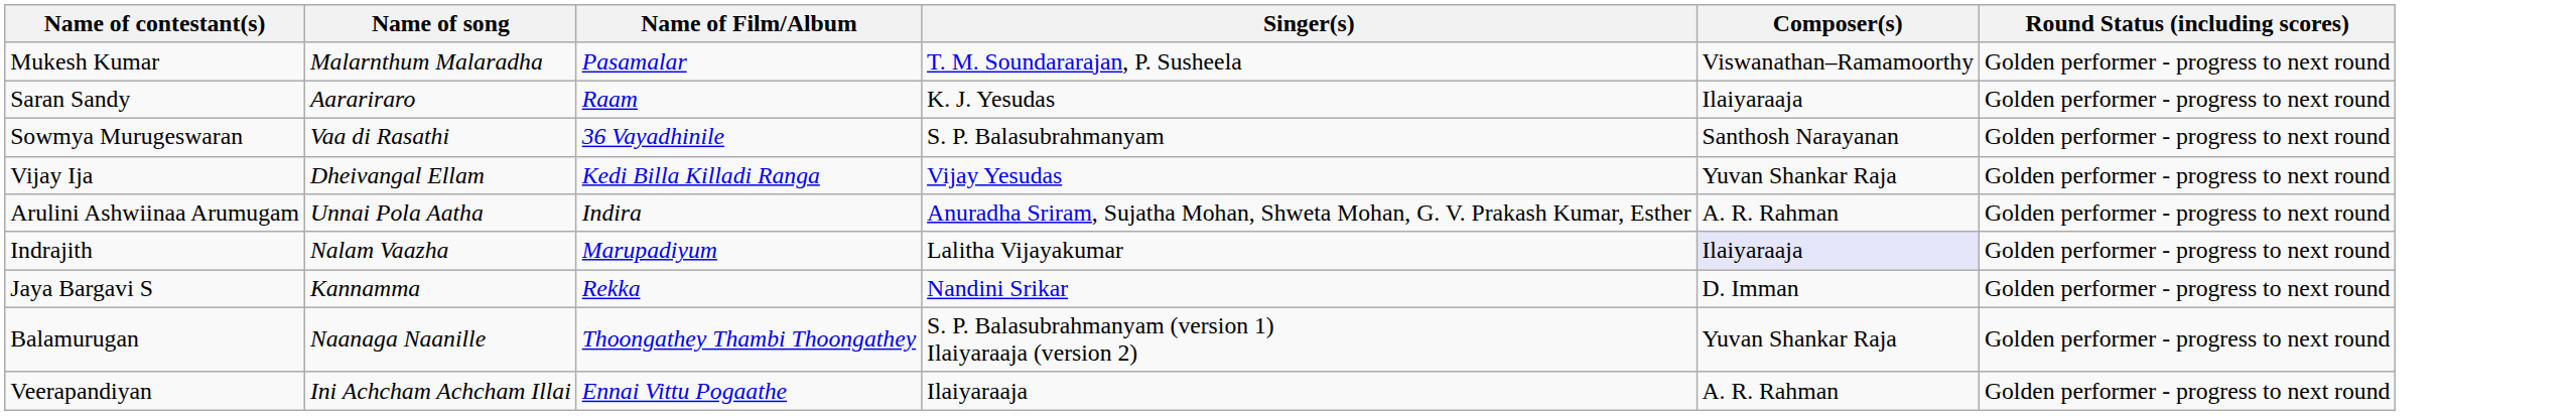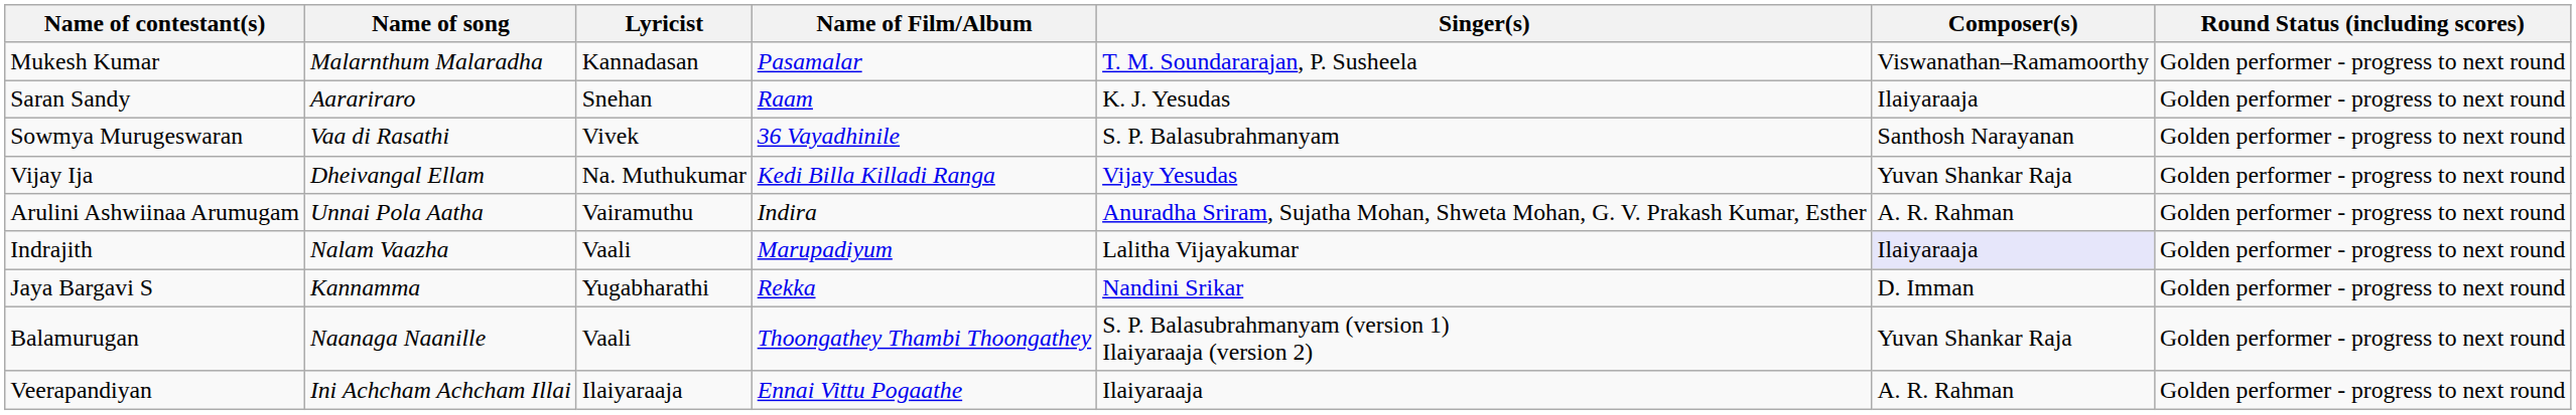+ column: Lyricist | Kannadasan | Snehan | Vivek | Na. Muthukumar | Vairamuthu | Vaali | Yugabharathi | Vaali | Ilaiyaraaja
